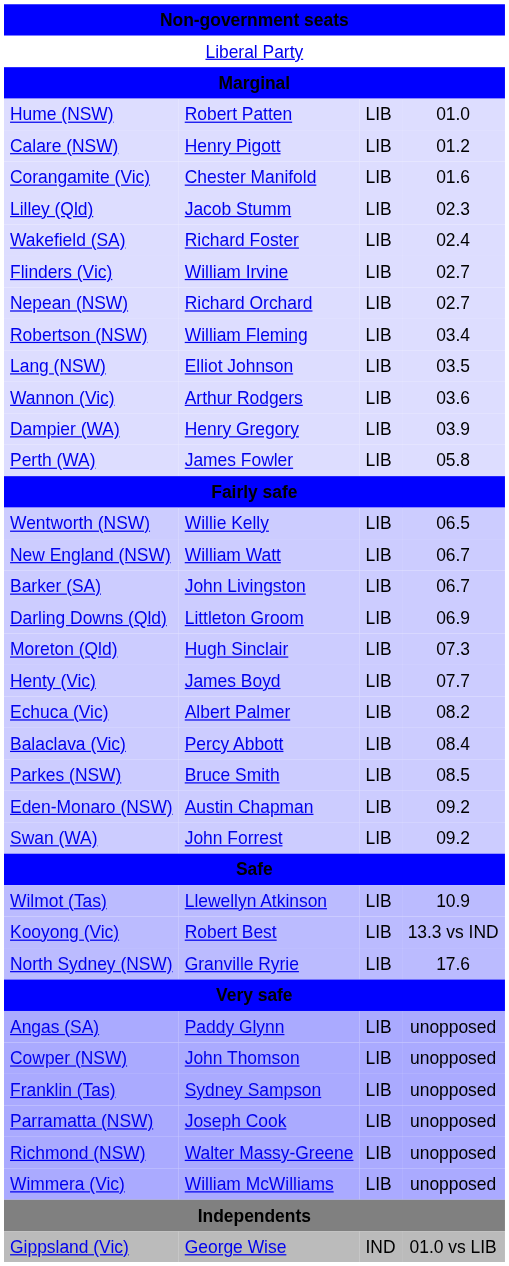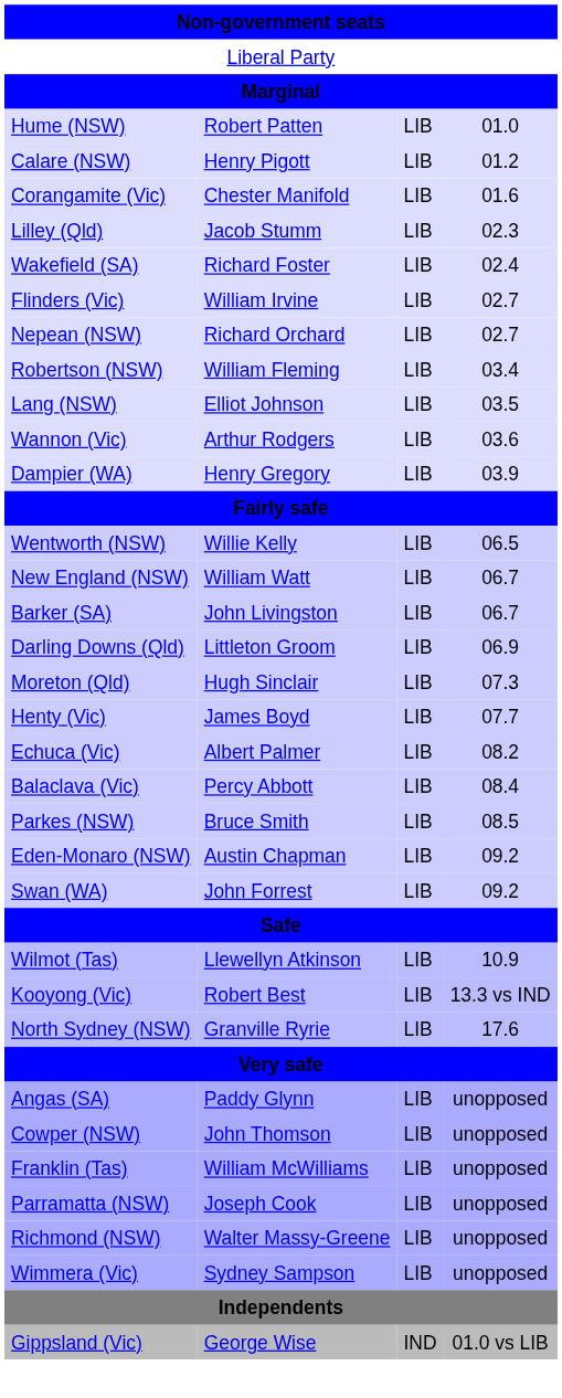- row: Perth (WA) | James Fowler | LIB | 05.8
Franklin (Tas) | column 2: Sydney Sampson -> William McWilliams
Wimmera (Vic) | column 2: William McWilliams -> Sydney Sampson
